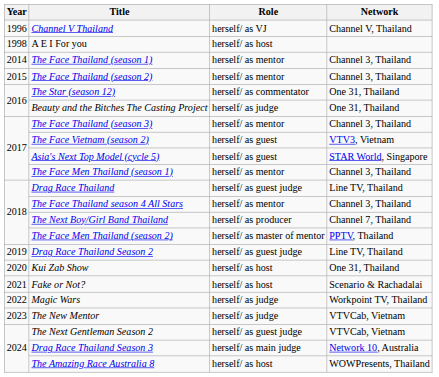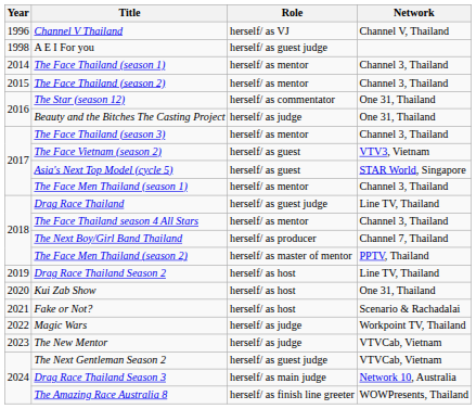A E I For you | Role: herself/ as host -> herself/ as guest judge
Drag Race Thailand Season 2 | Role: herself/ as guest judge -> herself/ as host
The Amazing Race Australia 8 | Role: herself/ as host -> herself/ as finish line greeter
